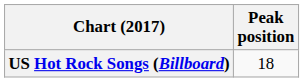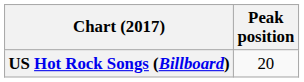US Hot Rock Songs (Billboard) | Peak position: 18 -> 20
